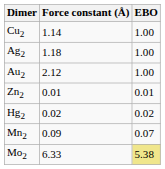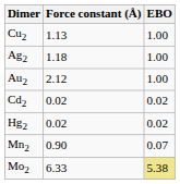Cu2 | Force constant (Å): 1.14 -> 1.13
- row: Zn2 | 0.01 | 0.01
+ row: Cd2 | 0.02 | 0.02
Mn2 | Force constant (Å): 0.09 -> 0.90
